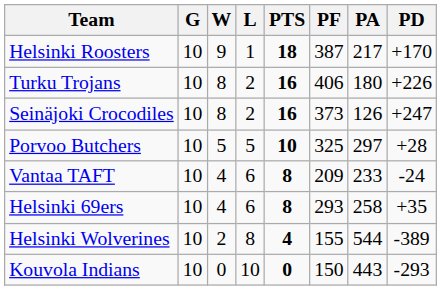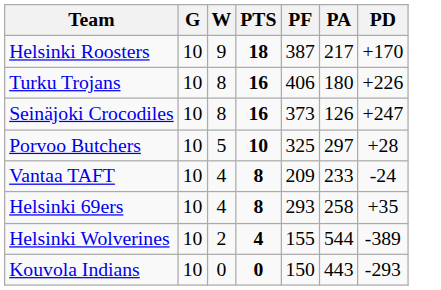- column: L | 1 | 2 | 2 | 5 | 6 | 6 | 8 | 10
